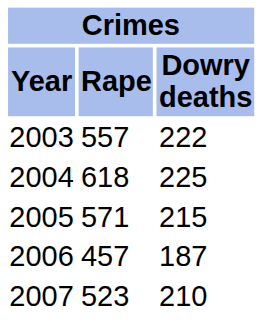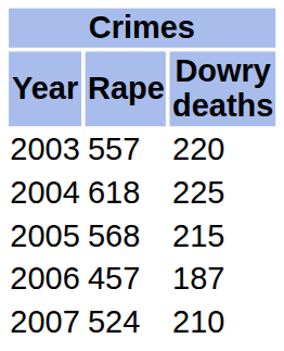2003 | Dowry deaths: 222 -> 220
2005 | Rape: 571 -> 568
2007 | Rape: 523 -> 524
